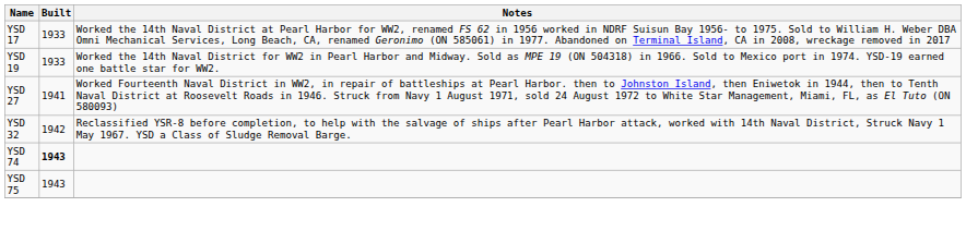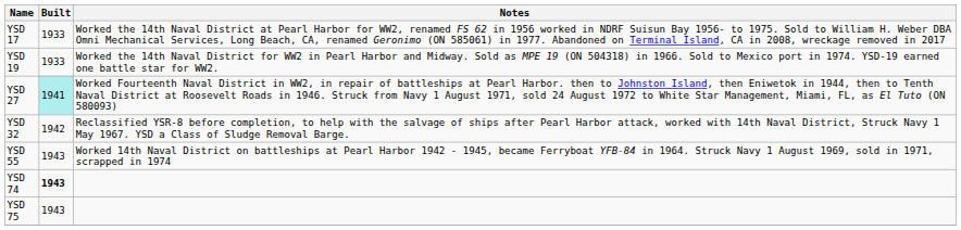YSD 27 | Built: no background -> paleturquoise background
+ row: YSD 55 | 1943 | Worked 14th Naval District on battleships at Pearl Harbor 1942 - 1945, became Ferryboat YFB-84 in 1964. Struck Navy 1 August 1969, sold in 1971, scrapped in 1974
